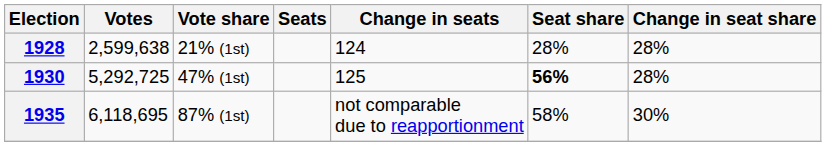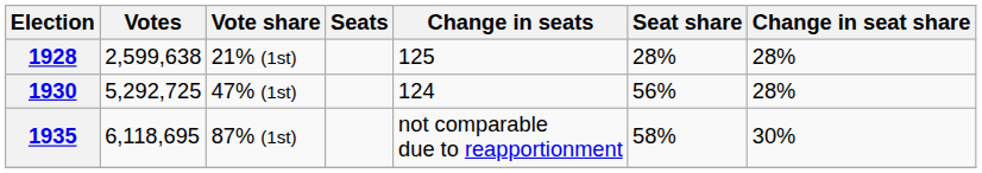1928 | Change in seats: 124 -> 125
1930 | Change in seats: 125 -> 124
1930 | Seat share: bold -> normal
